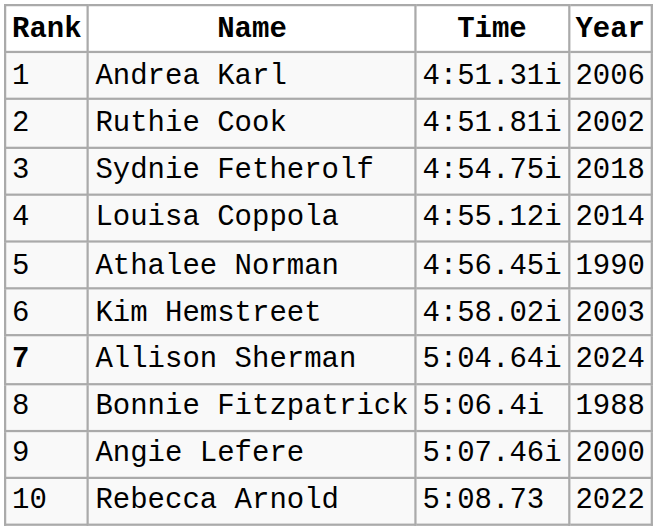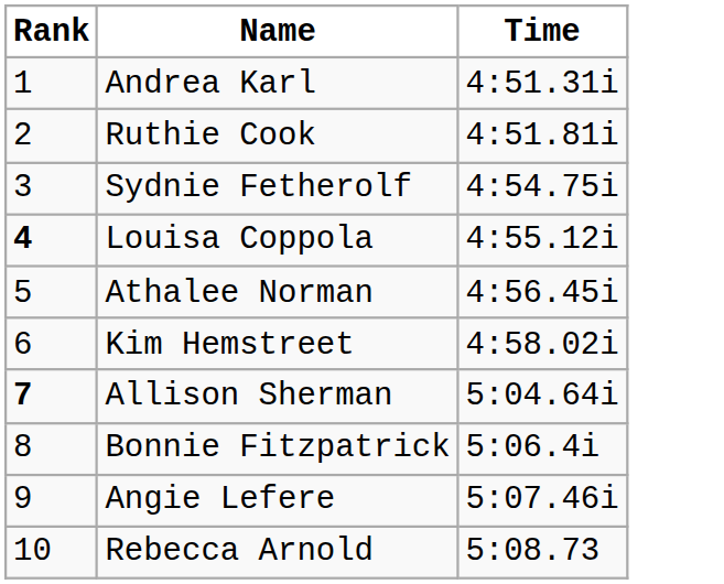- column: Year | 2006 | 2002 | 2018 | 2014 | 1990 | 2003 | 2024 | 1988 | 2000 | 2022
Louisa Coppola | Rank: normal -> bold
